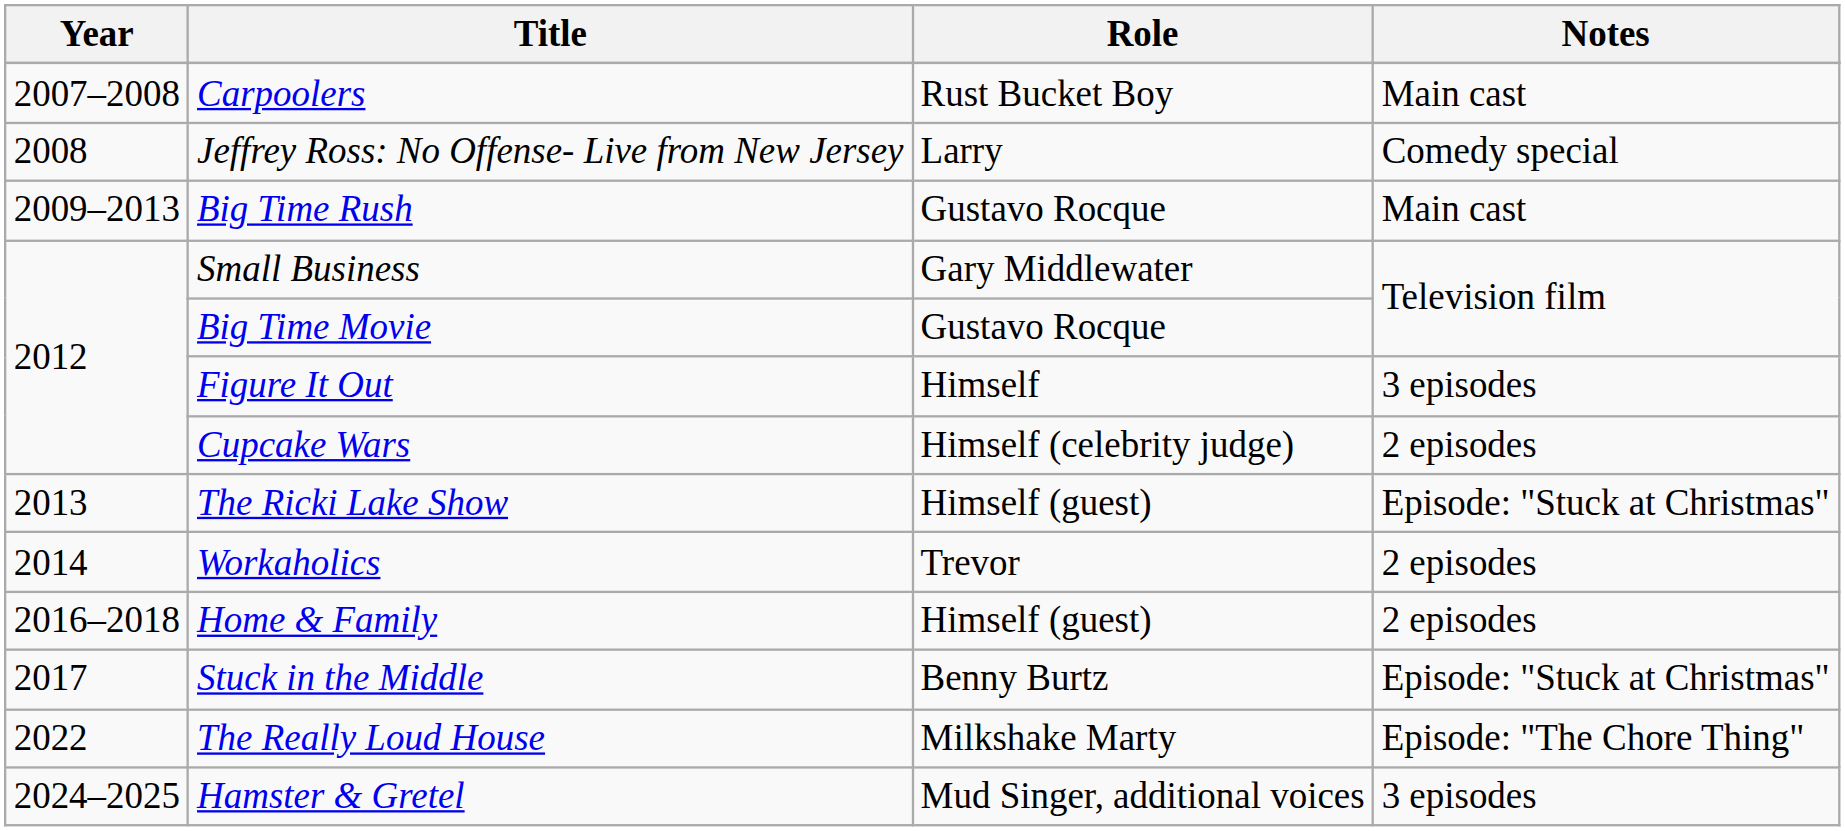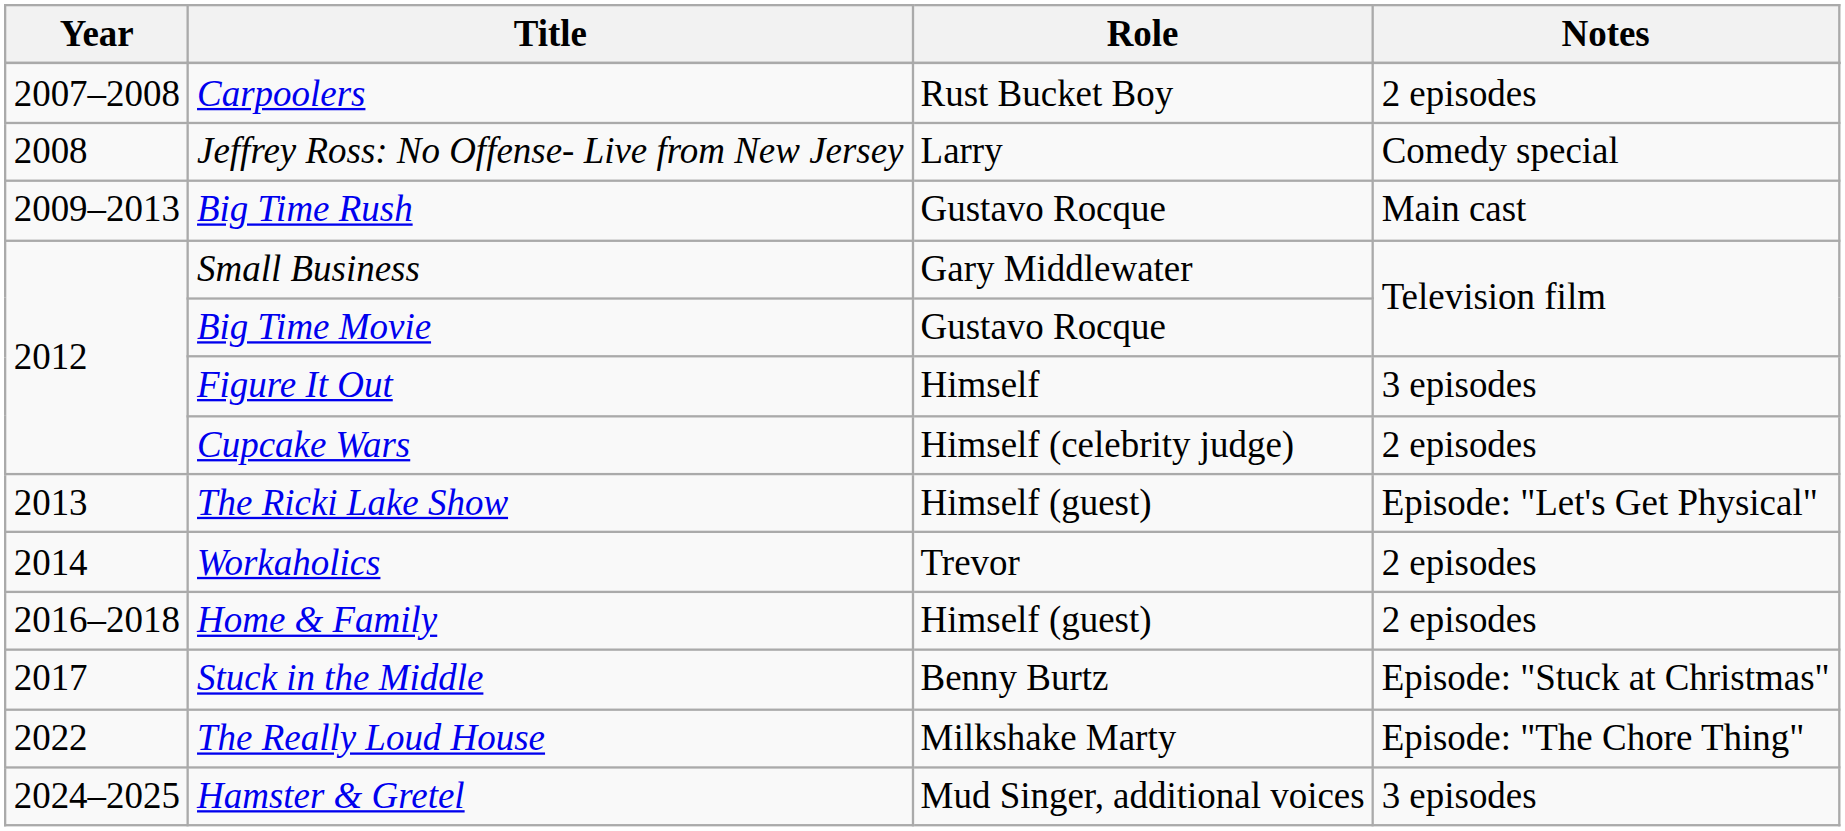Carpoolers | Notes: Main cast -> 2 episodes
The Ricki Lake Show | Notes: Episode: "Stuck at Christmas" -> Episode: "Let's Get Physical"
